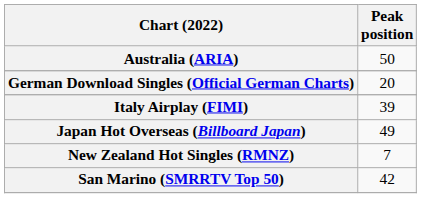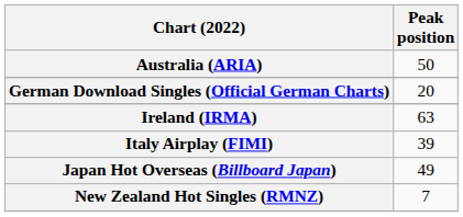+ row: Ireland (IRMA) | 63
- row: San Marino (SMRRTV Top 50) | 42
